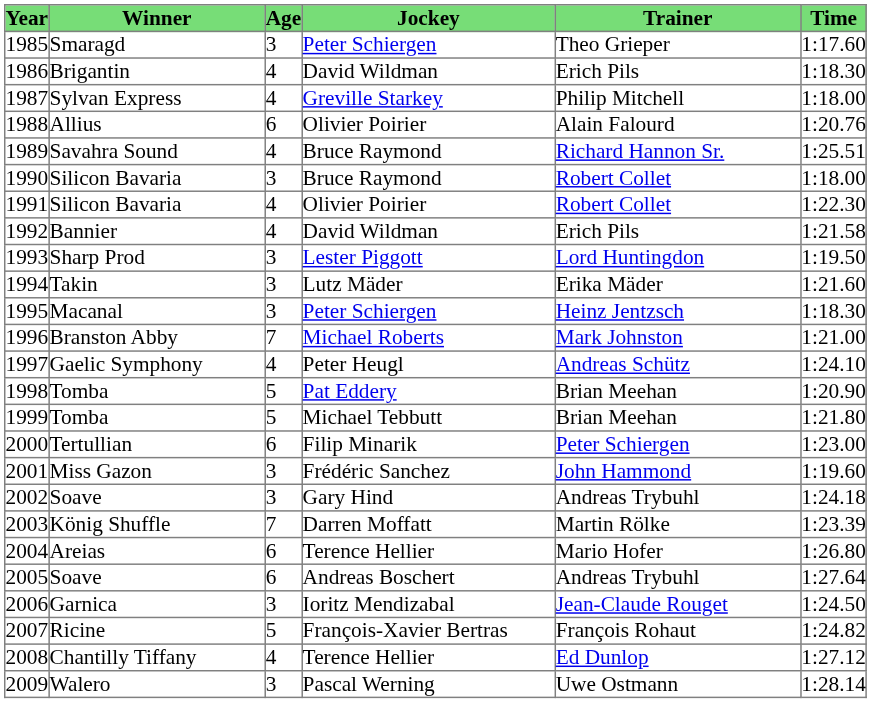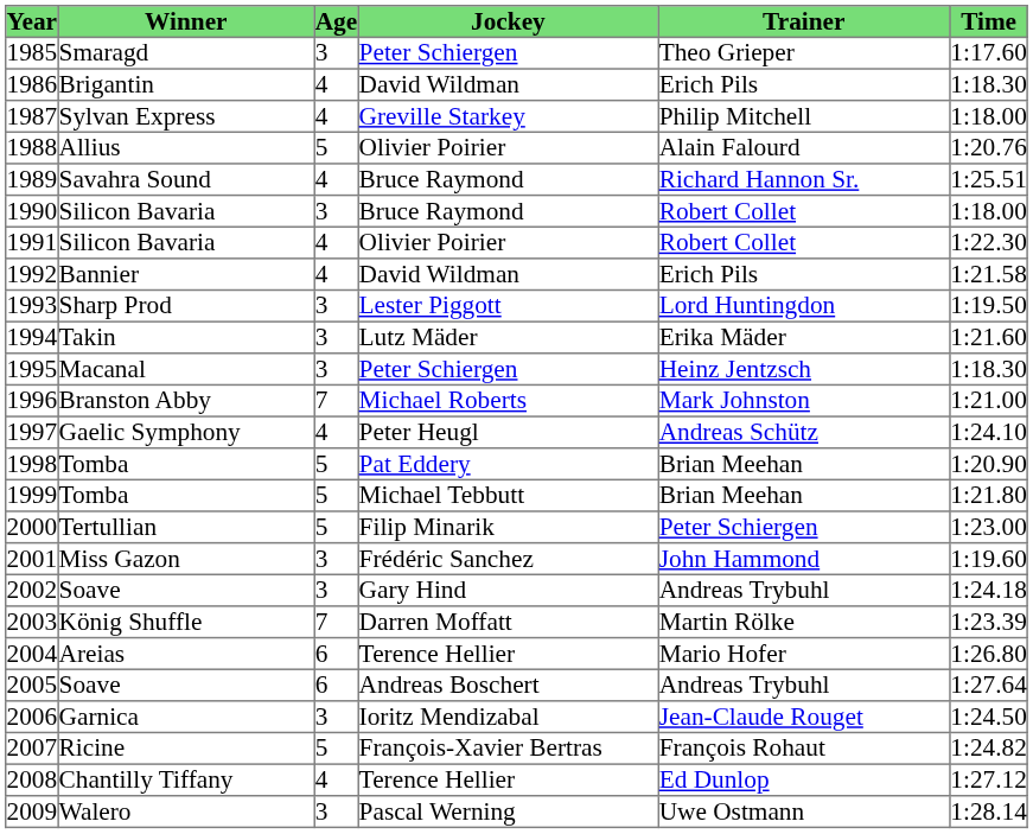1988 | Age: 6 -> 5
2000 | Age: 6 -> 5
